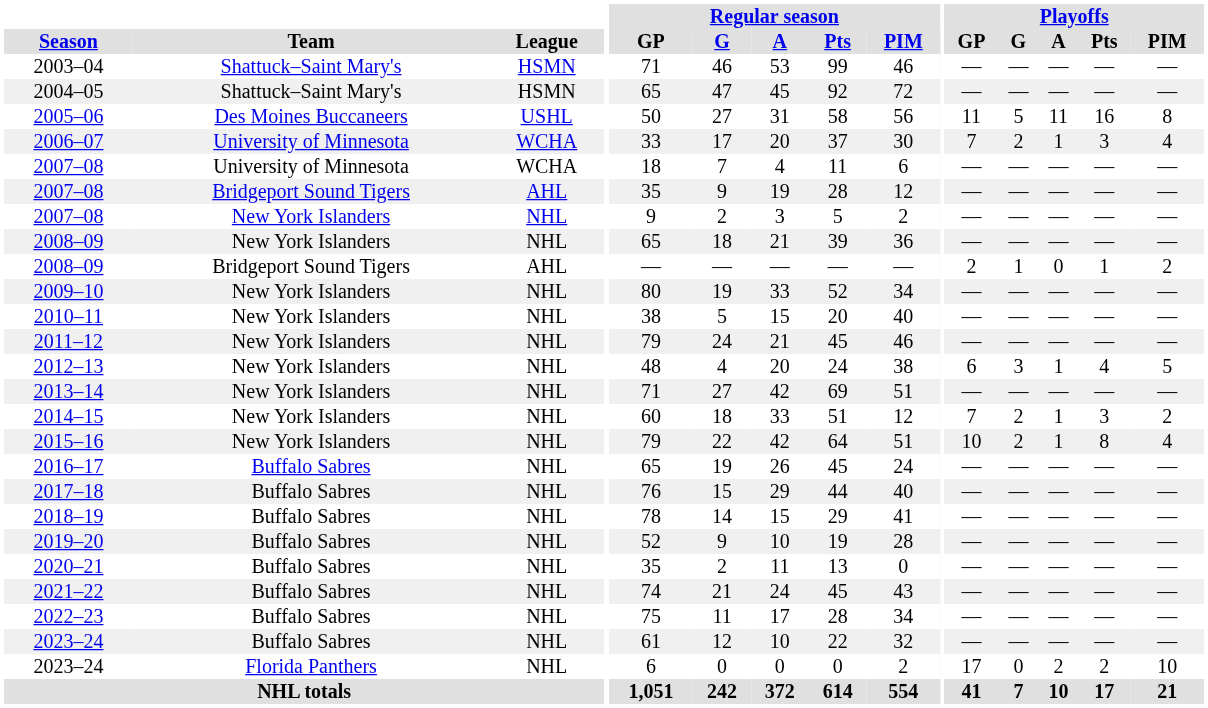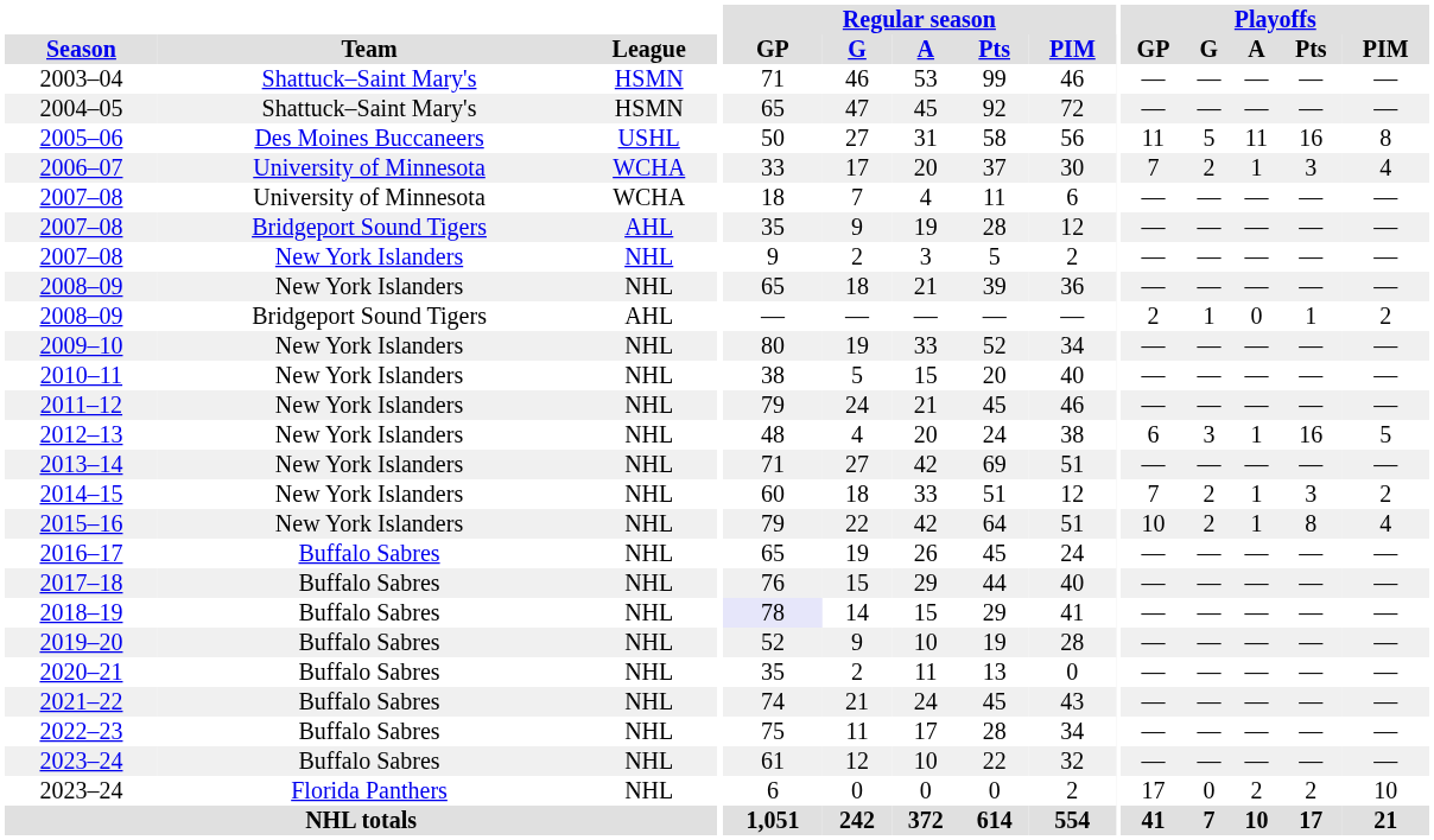2012–13 | Playoffs / Pts: 4 -> 16
2018–19 | Regular season / GP: no background -> lavender background
